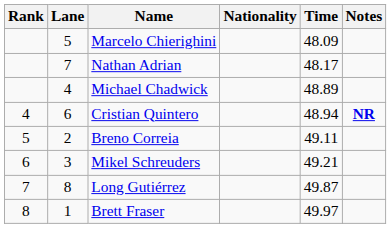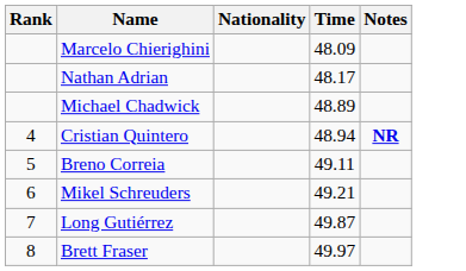- column: Lane | 5 | 7 | 4 | 6 | 2 | 3 | 8 | 1
